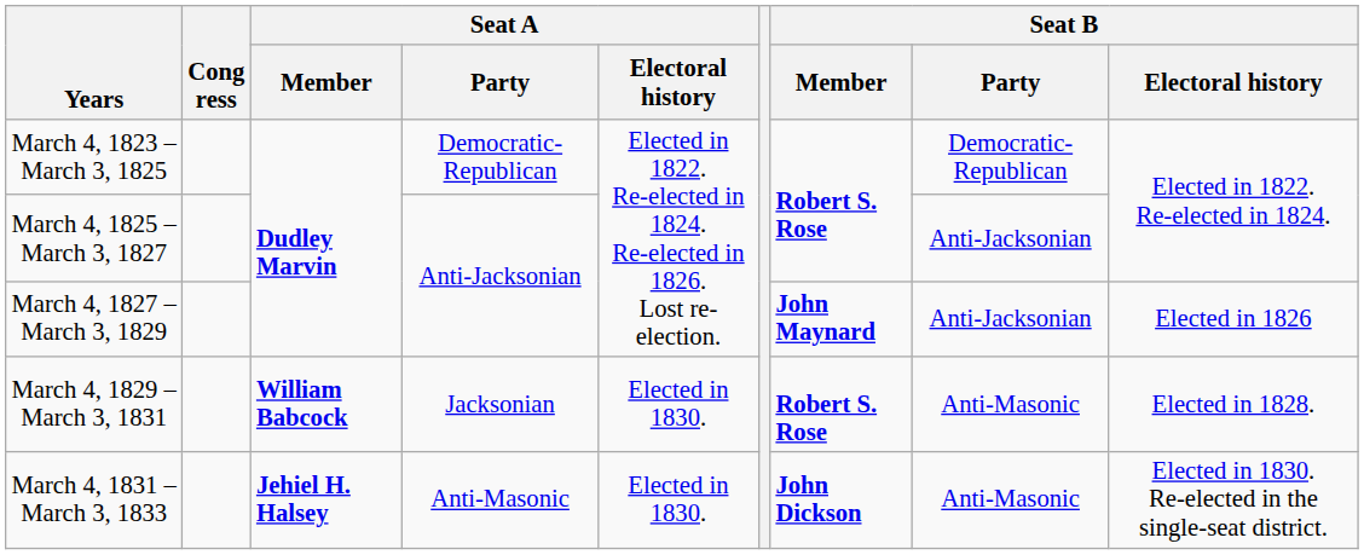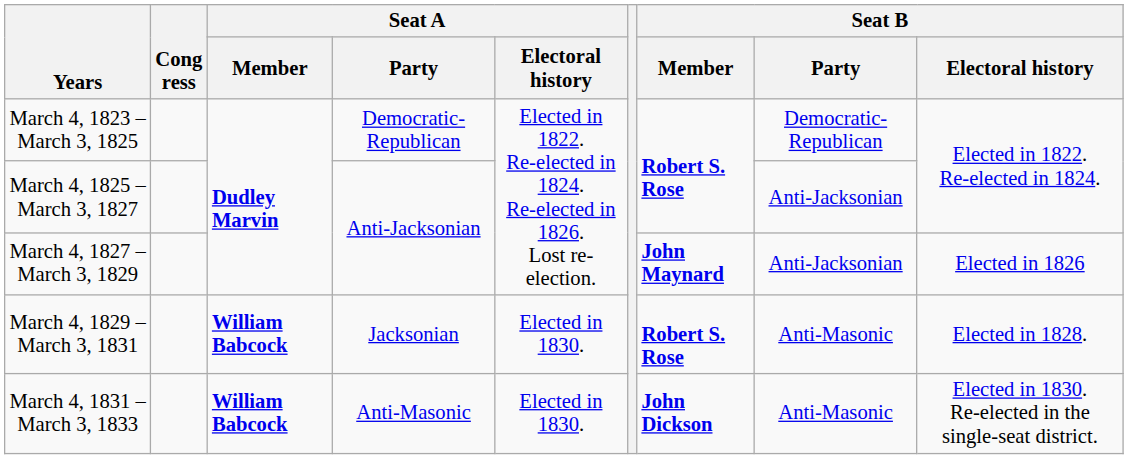March 4, 1831 – March 3, 1833 | Seat A / Member: Jehiel H. Halsey -> William Babcock
